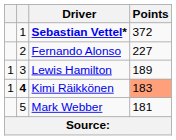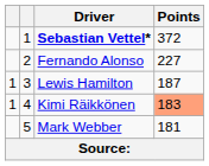Lewis Hamilton | Points: 189 -> 187
Kimi Räikkönen | column 2: bold -> normal
